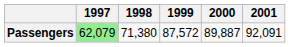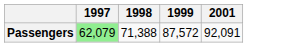- column: 2000 | 89,887
Passengers | 1998: 71,380 -> 71,388
